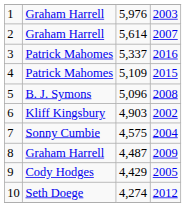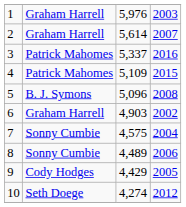6 | column 2: Kliff Kingsbury -> Graham Harrell
8 | column 2: Graham Harrell -> Sonny Cumbie
8 | column 3: 4,487 -> 4,489
8 | column 4: 2009 -> 2006
